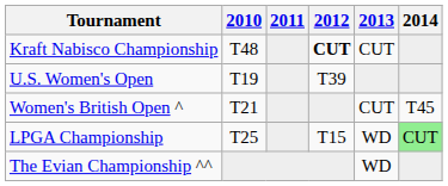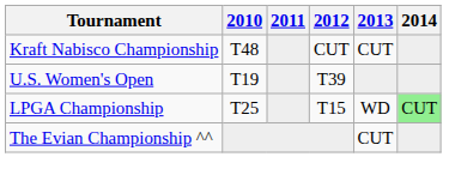Kraft Nabisco Championship | 2012: bold -> normal
- row: Women's British Open ^ | T21 | CUT | T45
The Evian Championship ^^ | 2013: WD -> CUT
